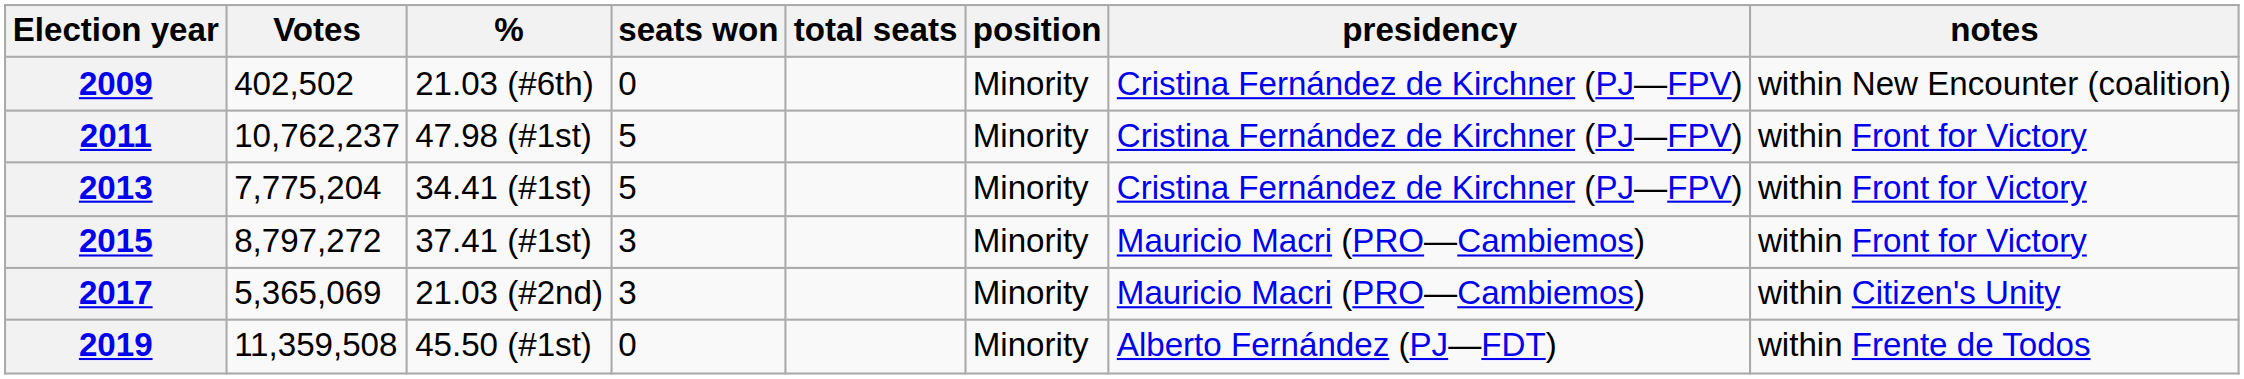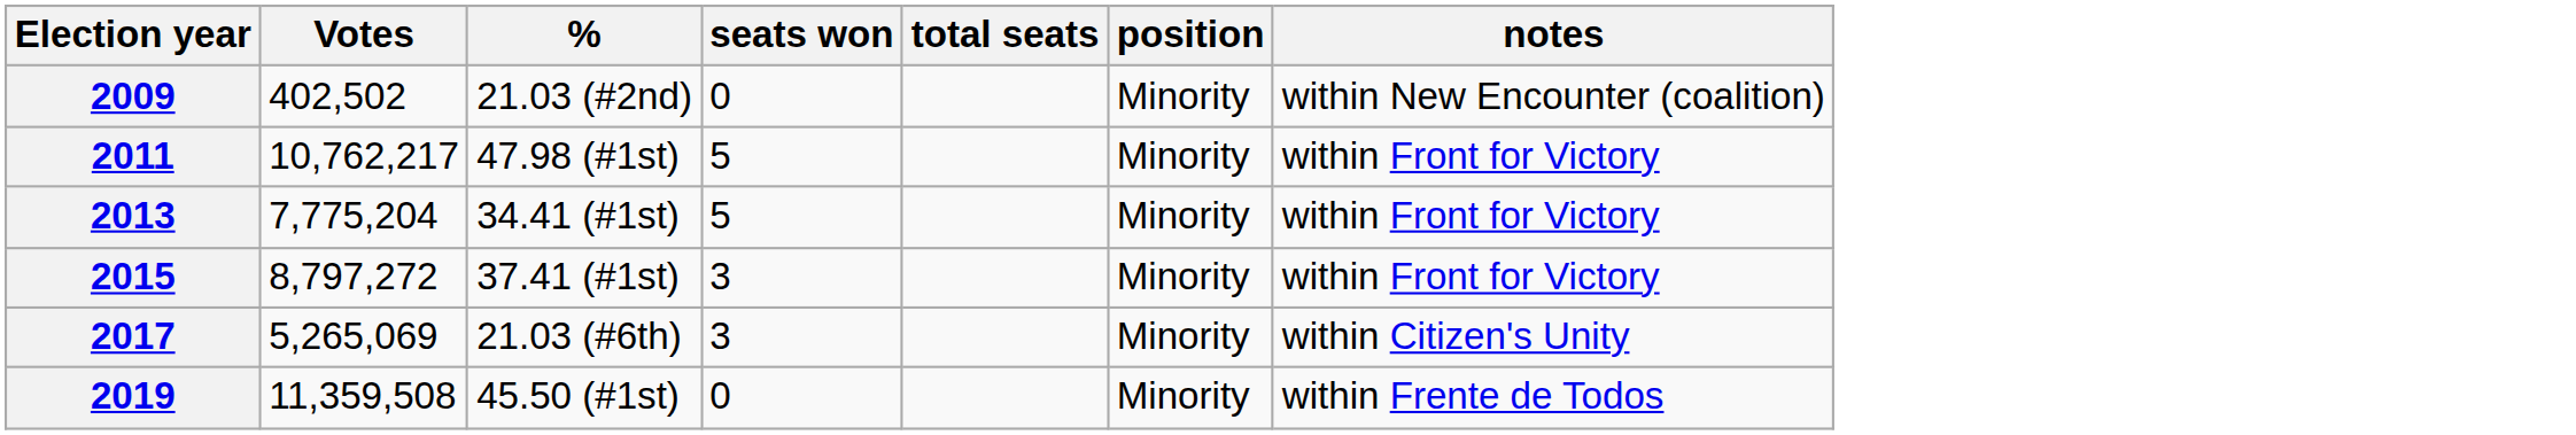- column: presidency | Cristina Fernández de Kirchner (PJ—FPV) | Cristina Fernández de Kirchner (PJ—FPV) | Cristina Fernández de Kirchner (PJ—FPV) | Mauricio Macri (PRO—Cambiemos) | Mauricio Macri (PRO—Cambiemos) | Alberto Fernández (PJ—FDT)
2009 | %: 21.03 (#6th) -> 21.03 (#2nd)
2011 | Votes: 10,762,237 -> 10,762,217
2017 | Votes: 5,365,069 -> 5,265,069
2017 | %: 21.03 (#2nd) -> 21.03 (#6th)
